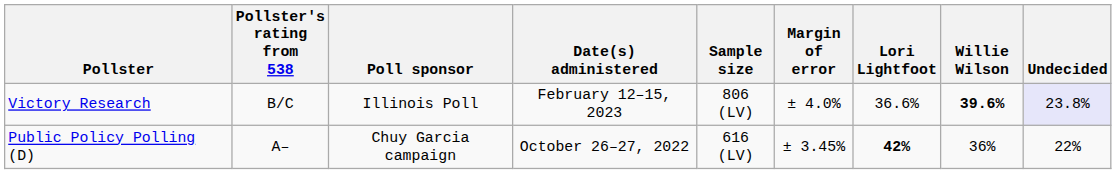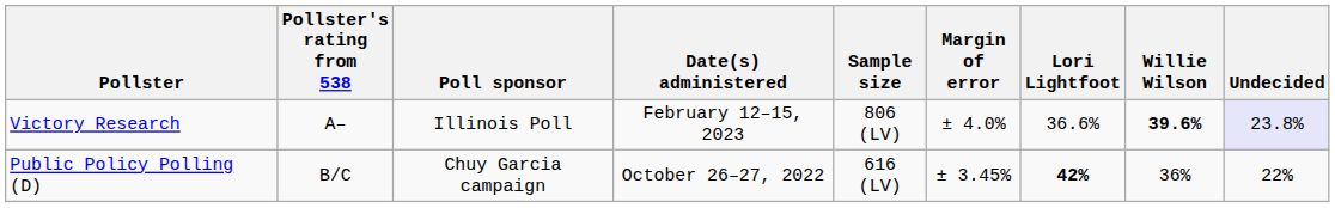Victory Research | Pollster's rating from 538: B/C -> A–
Public Policy Polling (D) | Pollster's rating from 538: A– -> B/C
